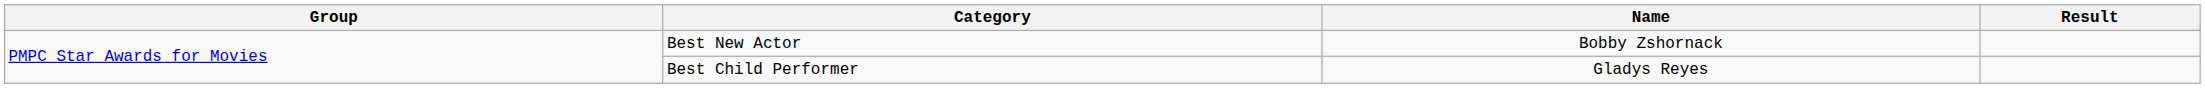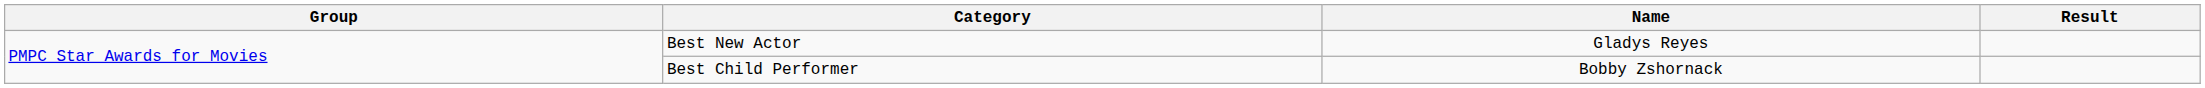Best New Actor | Name: Bobby Zshornack -> Gladys Reyes
Best Child Performer | Name: Gladys Reyes -> Bobby Zshornack
